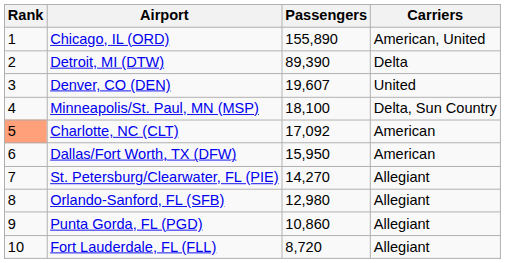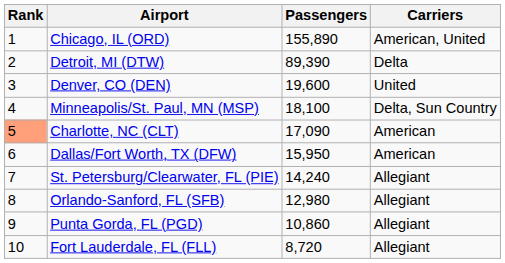Denver, CO (DEN) | Passengers: 19,607 -> 19,600
Charlotte, NC (CLT) | Passengers: 17,092 -> 17,090
St. Petersburg/Clearwater, FL (PIE) | Passengers: 14,270 -> 14,240
